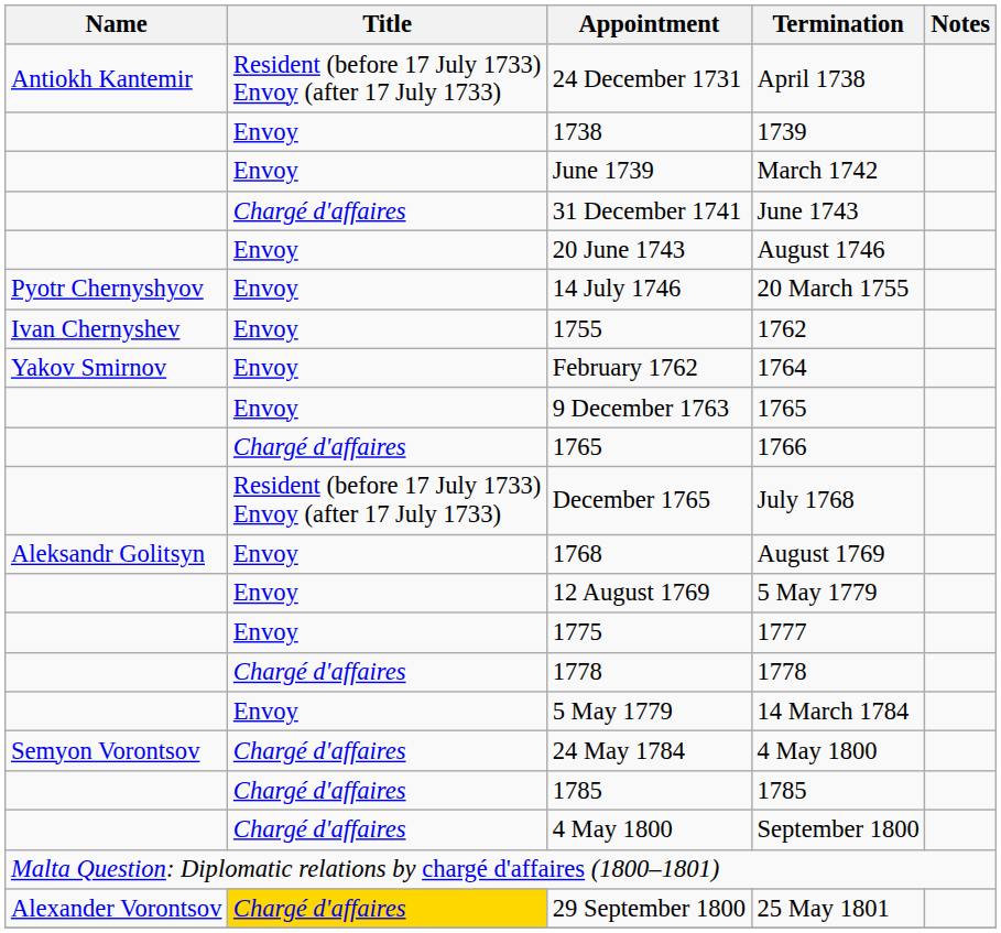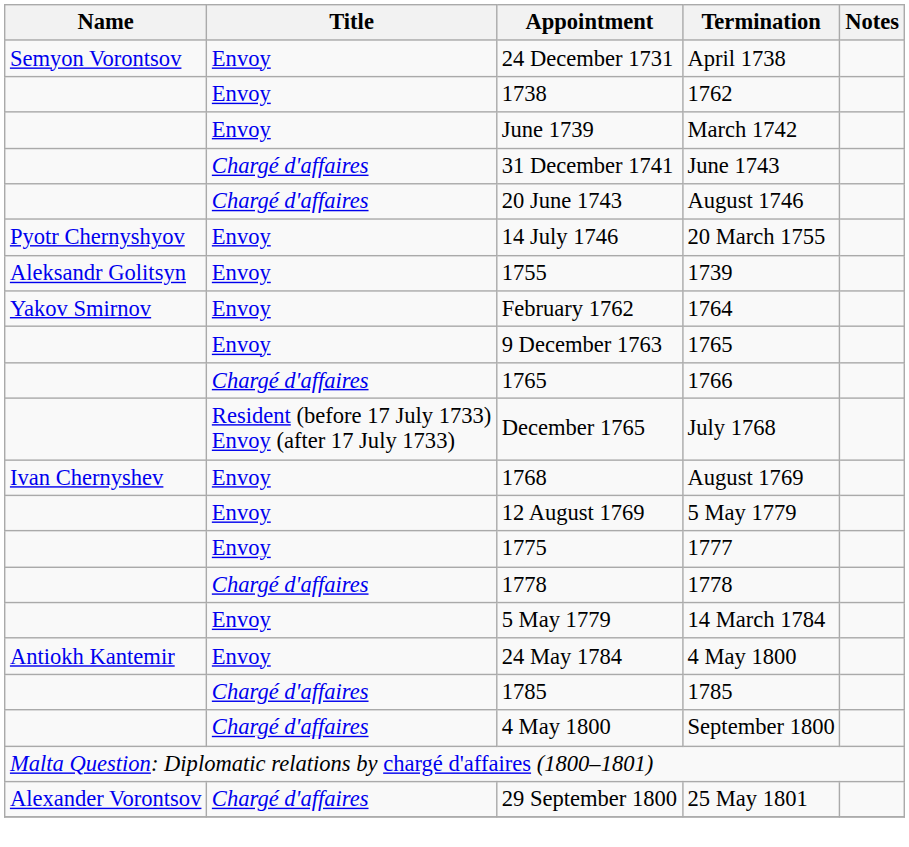24 December 1731 | Name: Antiokh Kantemir -> Semyon Vorontsov
24 December 1731 | Title: Resident (before 17 July 1733) Envoy (after 17 July 1733) -> Envoy
1738 | Termination: 1739 -> 1762
20 June 1743 | Title: Envoy -> Chargé d'affaires
1755 | Name: Ivan Chernyshev -> Aleksandr Golitsyn
1755 | Termination: 1762 -> 1739
1768 | Name: Aleksandr Golitsyn -> Ivan Chernyshev
24 May 1784 | Name: Semyon Vorontsov -> Antiokh Kantemir
24 May 1784 | Title: Chargé d'affaires -> Envoy
29 September 1800 | Title: gold background -> no background
